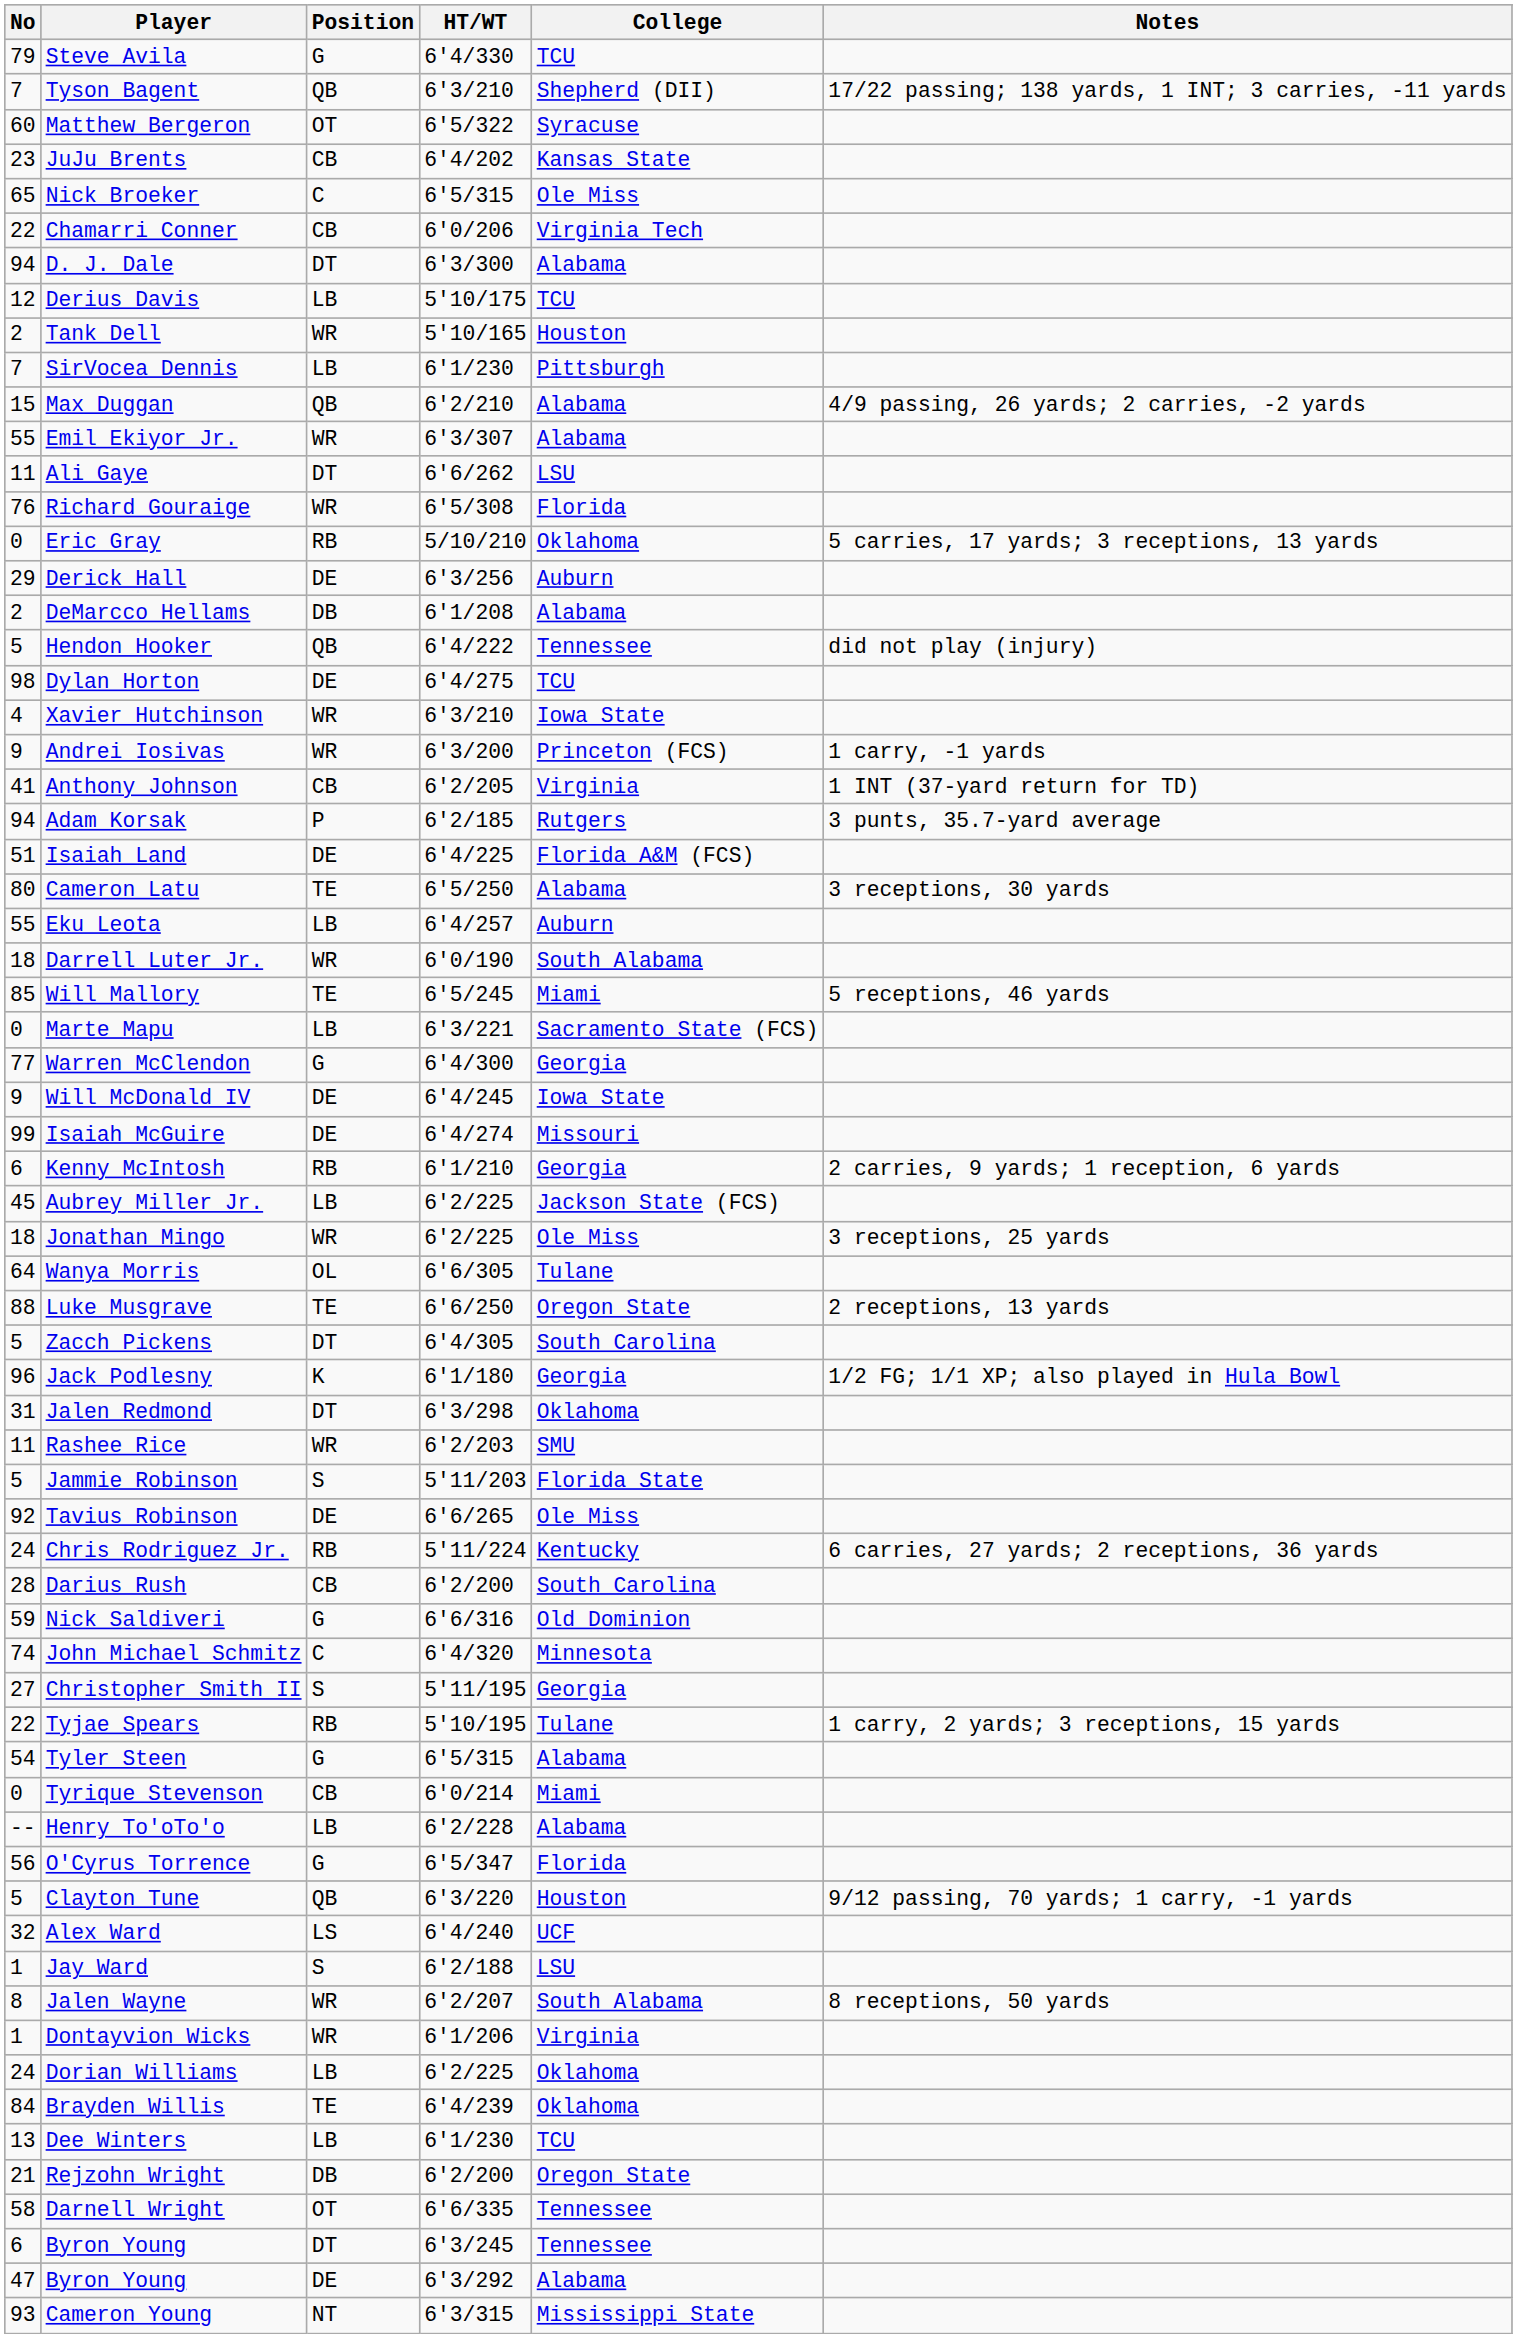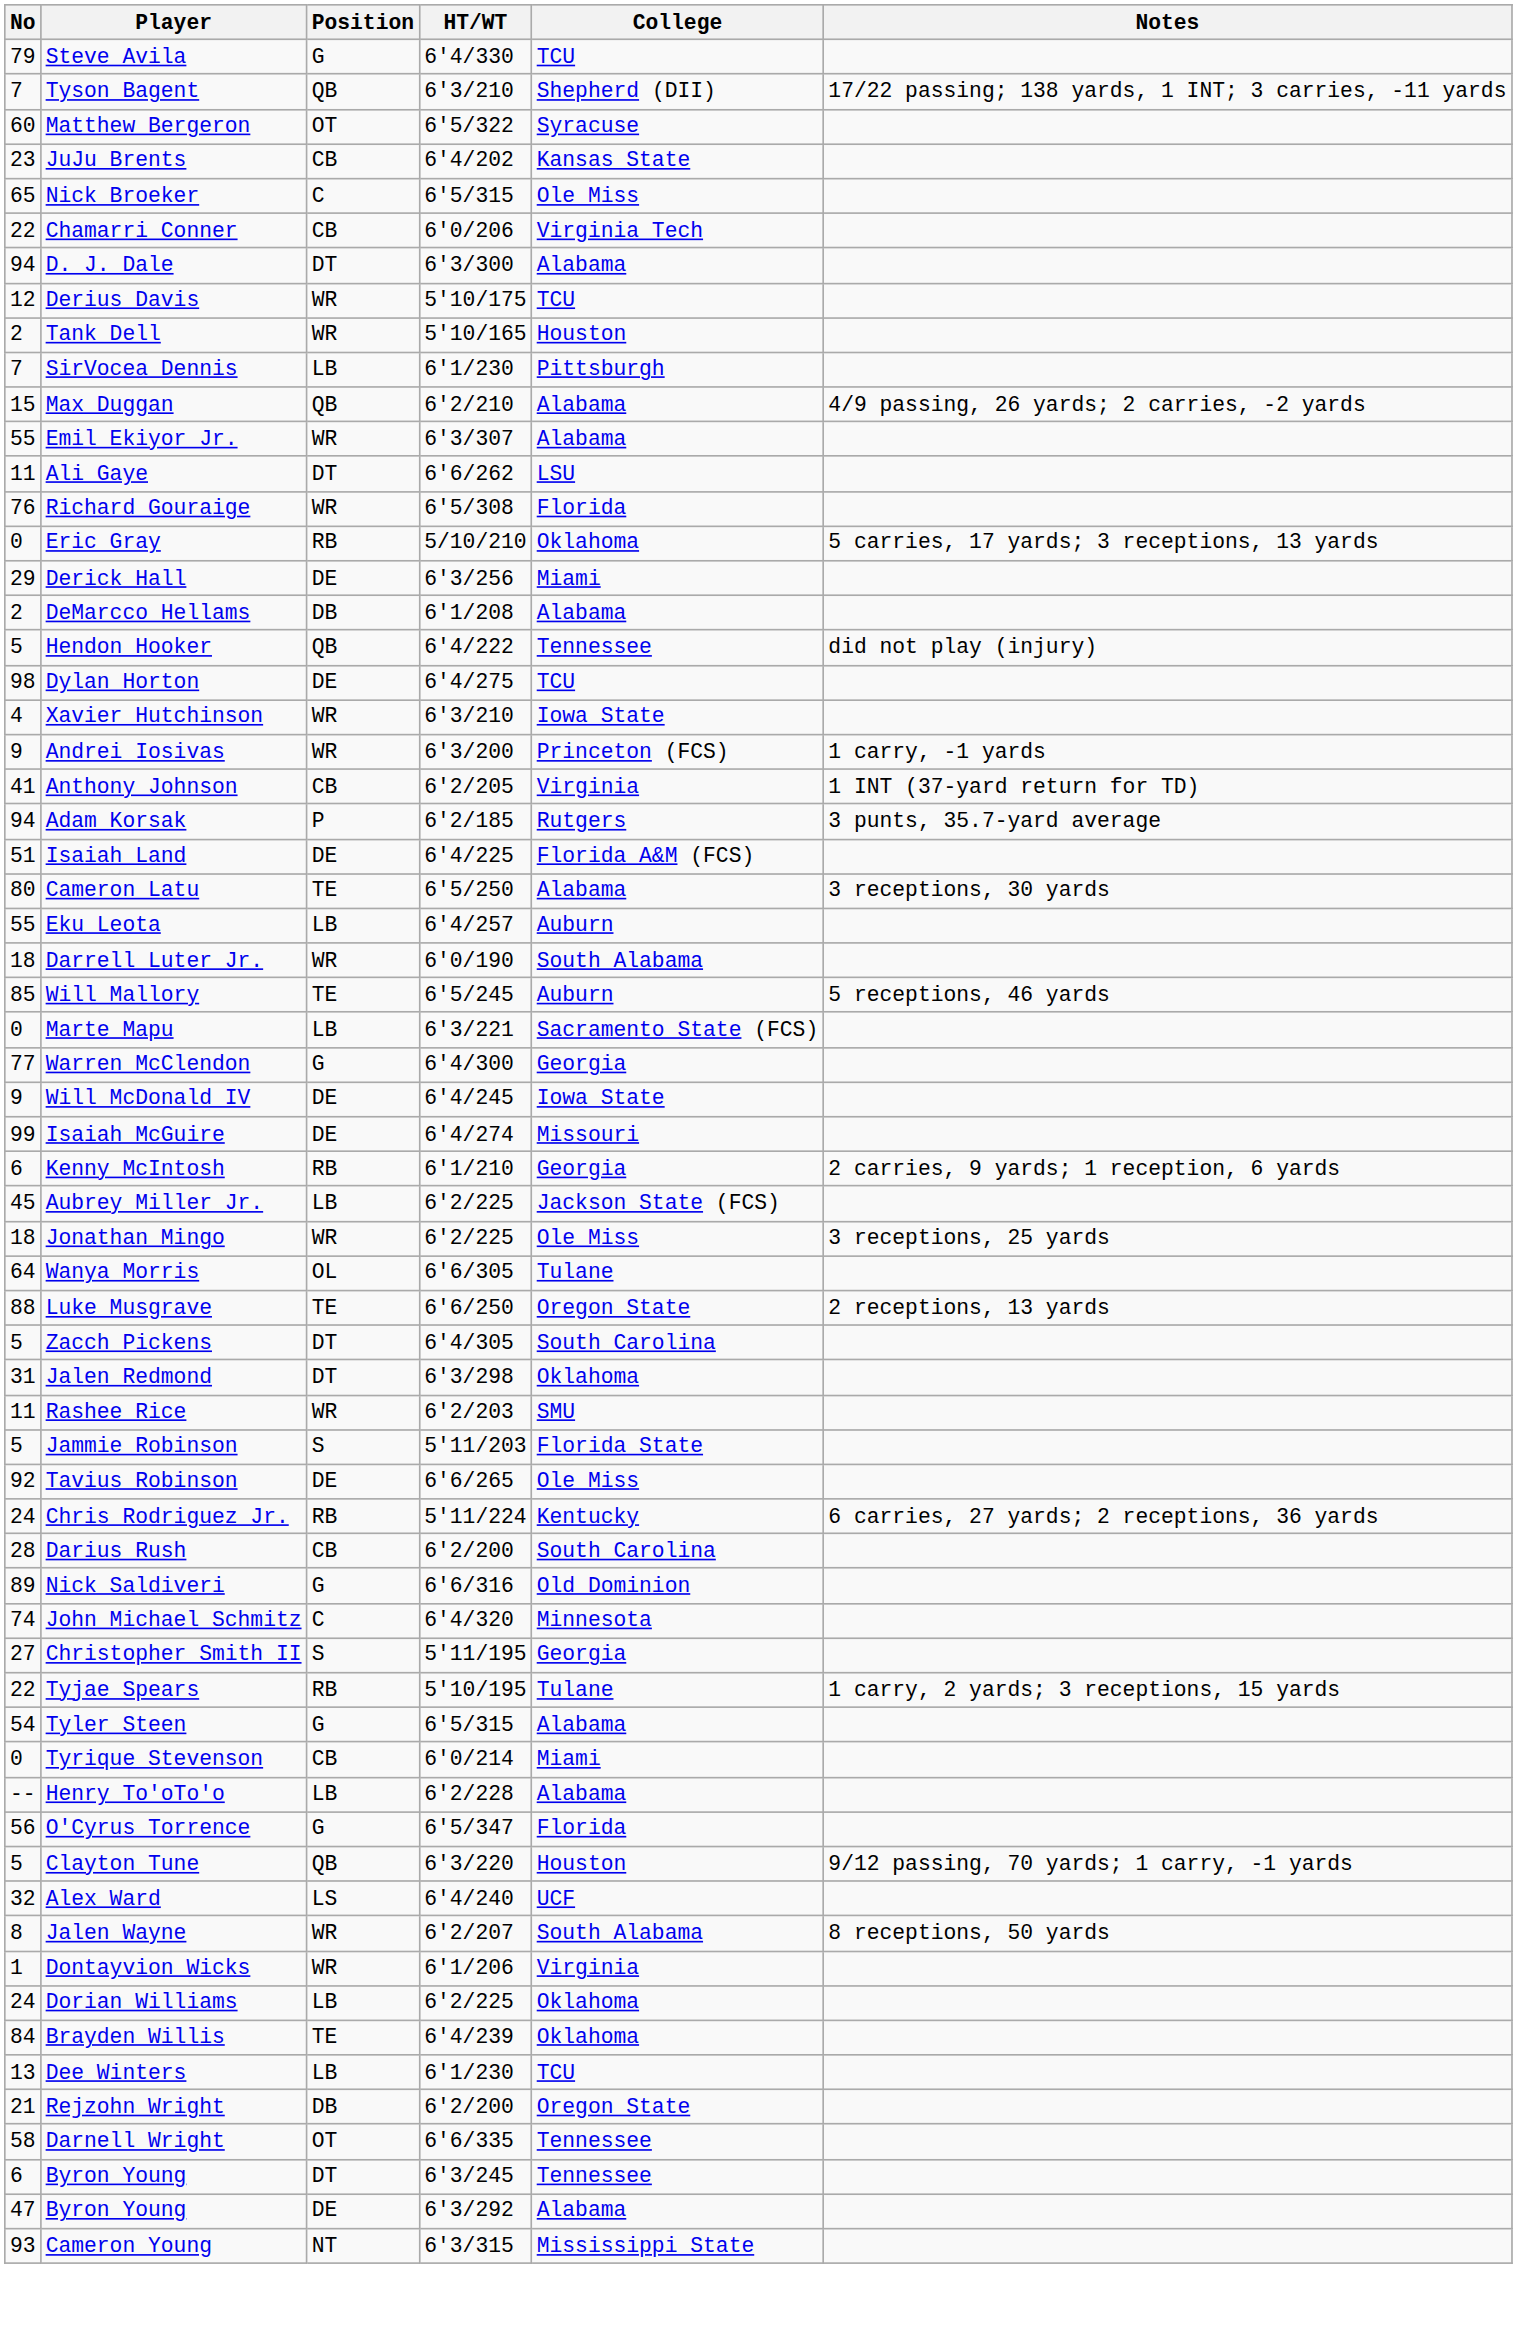Derius Davis | Position: LB -> WR
Derick Hall | College: Auburn -> Miami
Will Mallory | College: Miami -> Auburn
- row: 96 | Jack Podlesny | K | 6'1/180 | Georgia | 1/2 FG; 1/1 XP; also played in Hula Bowl
Nick Saldiveri | No: 59 -> 89
- row: 1 | Jay Ward | S | 6'2/188 | LSU
